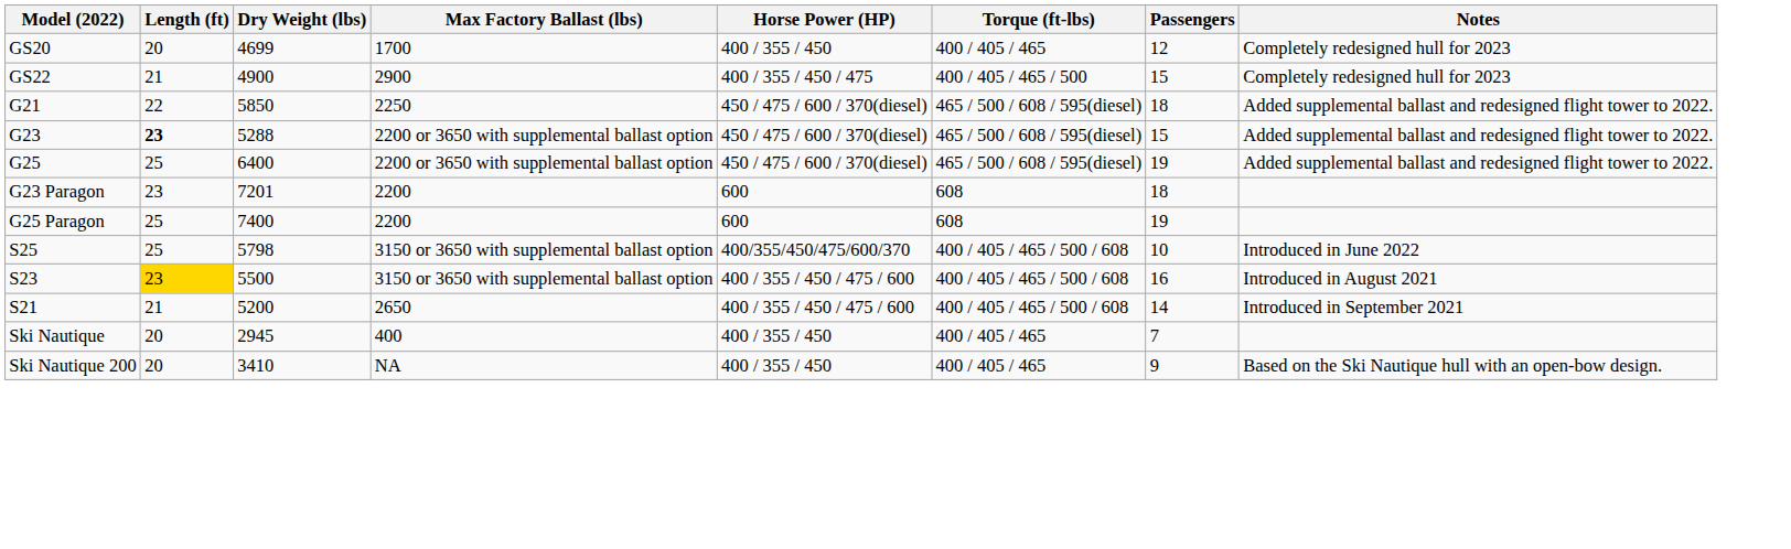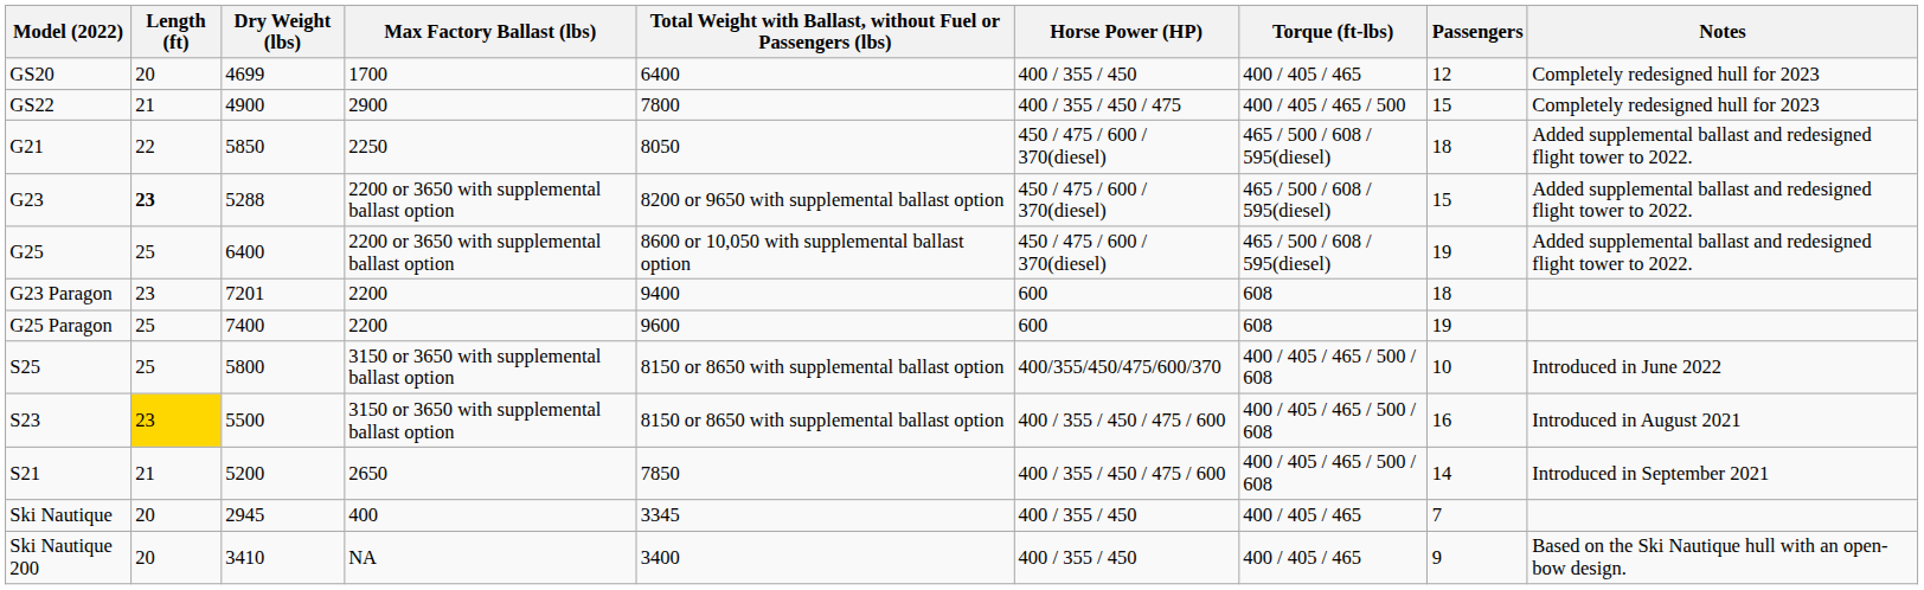+ column: Total Weight with Ballast, without Fuel or Passengers (lbs) | 6400 | 7800 | 8050 | 8200 or 9650 with supplemental ballast option | 8600 or 10,050 with supplemental ballast option | 9400 | 9600 | 8150 or 8650 with supplemental ballast option | 8150 or 8650 with supplemental ballast option | 7850 | 3345 | 3400
S25 | Dry Weight (lbs): 5798 -> 5800
